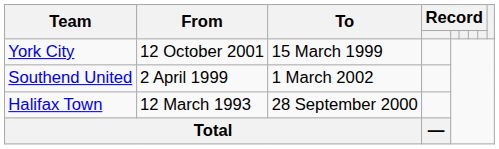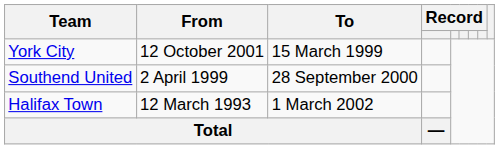Southend United | To: 1 March 2002 -> 28 September 2000
Halifax Town | To: 28 September 2000 -> 1 March 2002
